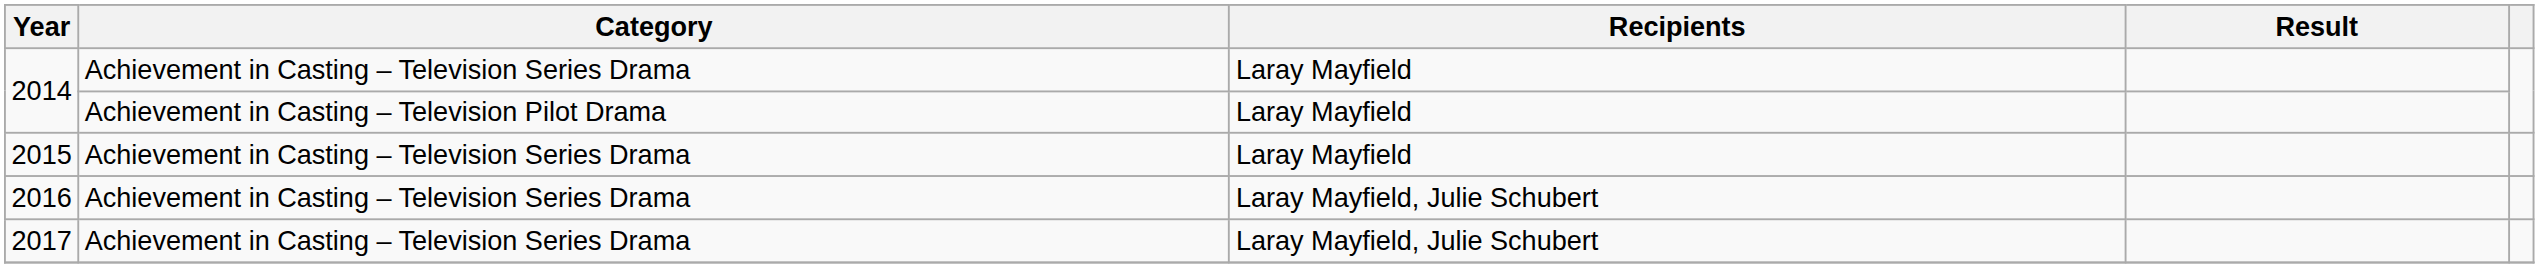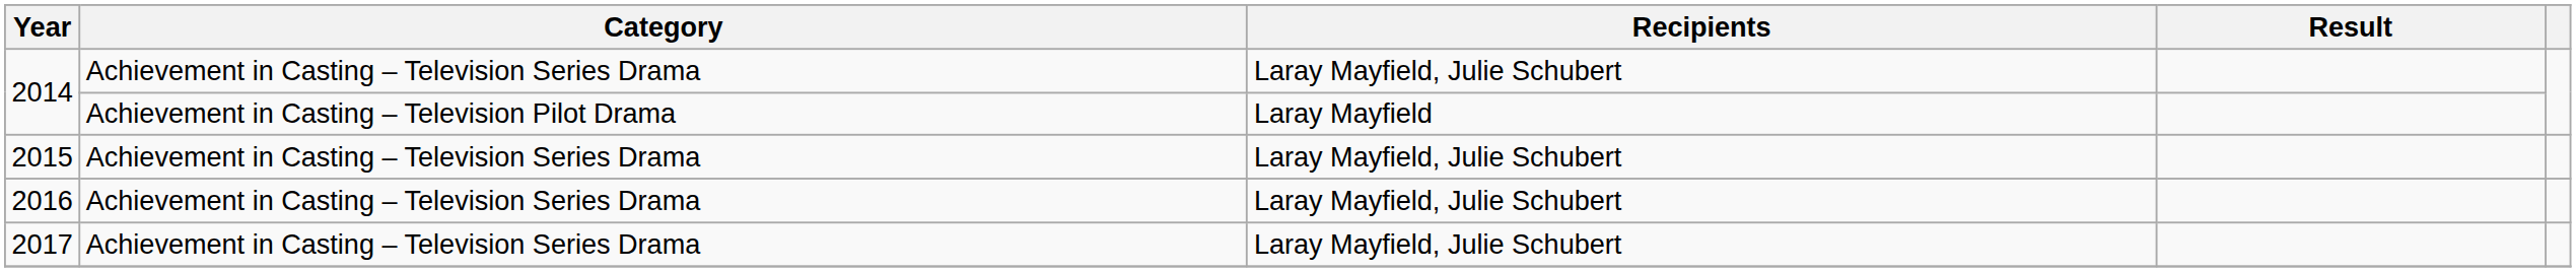2014 / Achievement in Casting – Television Series Drama | Recipients: Laray Mayfield -> Laray Mayfield, Julie Schubert
2015 | Recipients: Laray Mayfield -> Laray Mayfield, Julie Schubert
